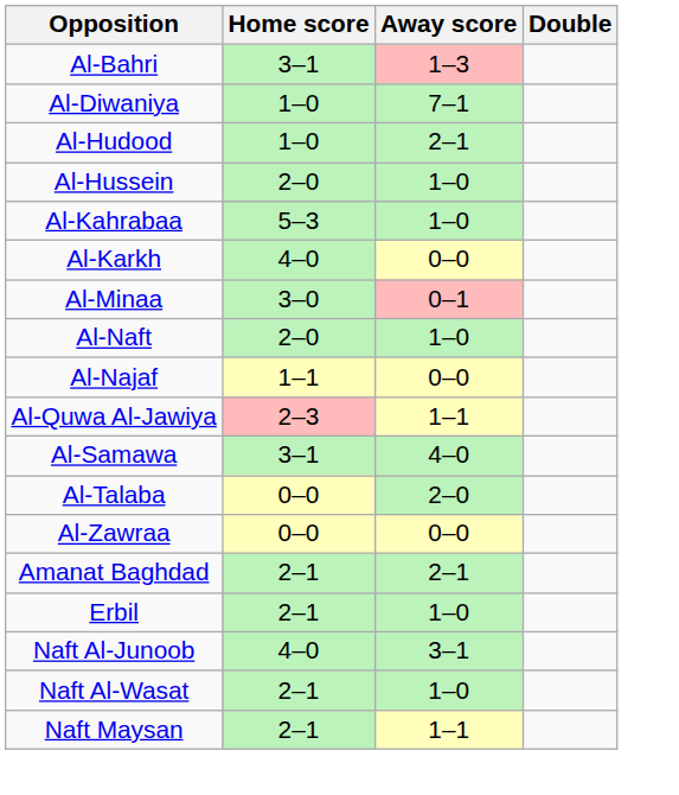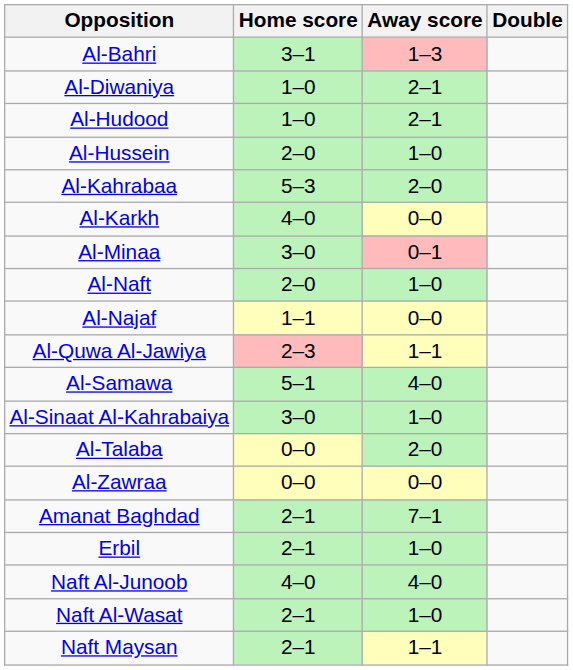Al-Diwaniya | Away score: 7–1 -> 2–1
Al-Kahrabaa | Away score: 1–0 -> 2–0
Al-Samawa | Home score: 3–1 -> 5–1
+ row: Al-Sinaat Al-Kahrabaiya | 3–0 | 1–0
Amanat Baghdad | Away score: 2–1 -> 7–1
Naft Al-Junoob | Away score: 3–1 -> 4–0
